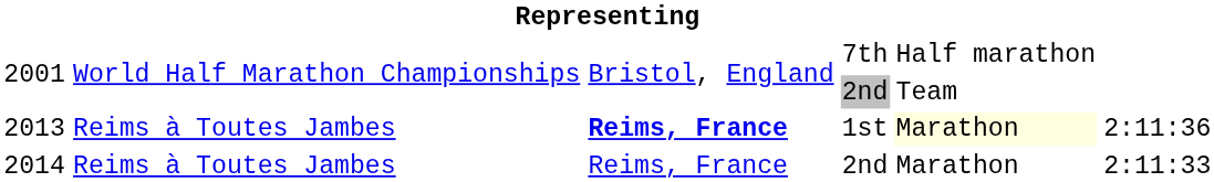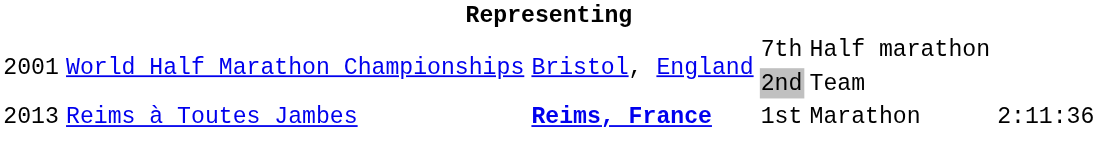2013 | column 5: lightyellow background -> no background
- row: 2014 | Reims à Toutes Jambes | Reims, France | 2nd | Marathon | 2:11:33
